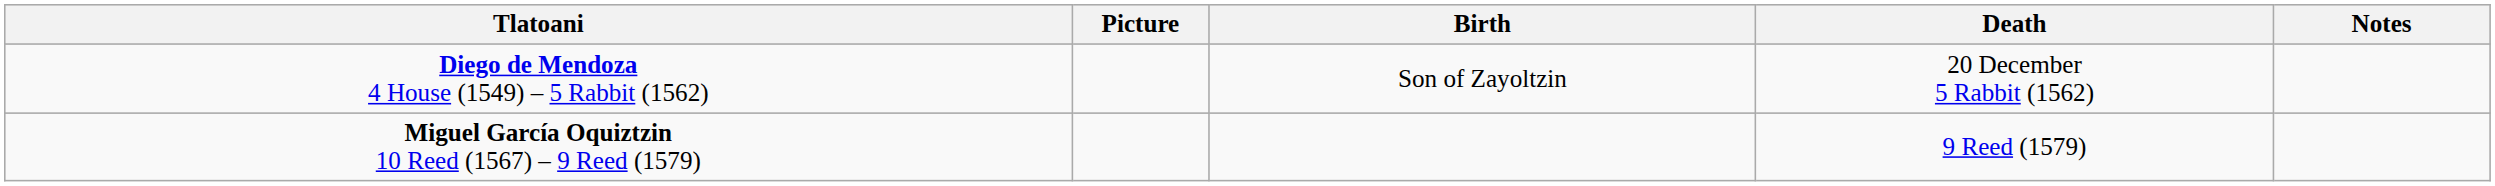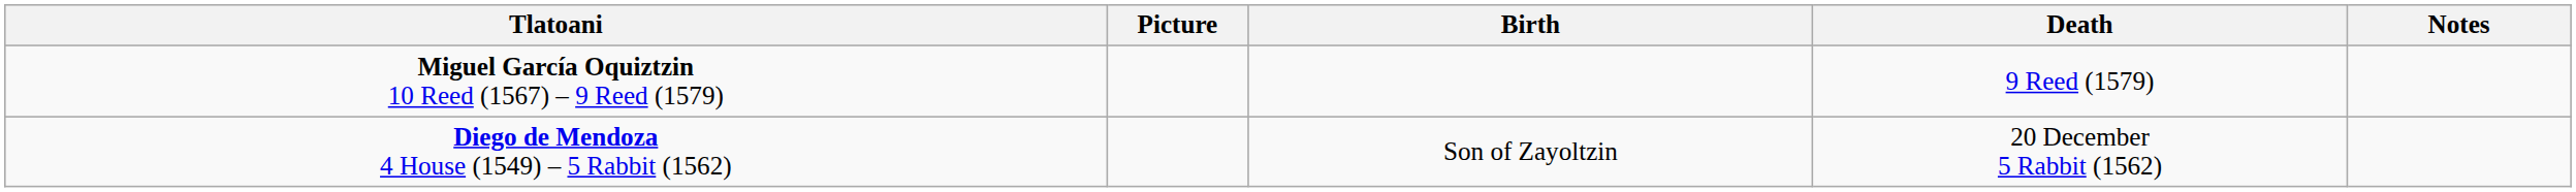rows swapped: Diego de Mendoza 4 House (1549) – 5 Rabbit (1562) <-> Miguel García Oquiztzin 10 Reed (1567) – 9 Reed (1579)
